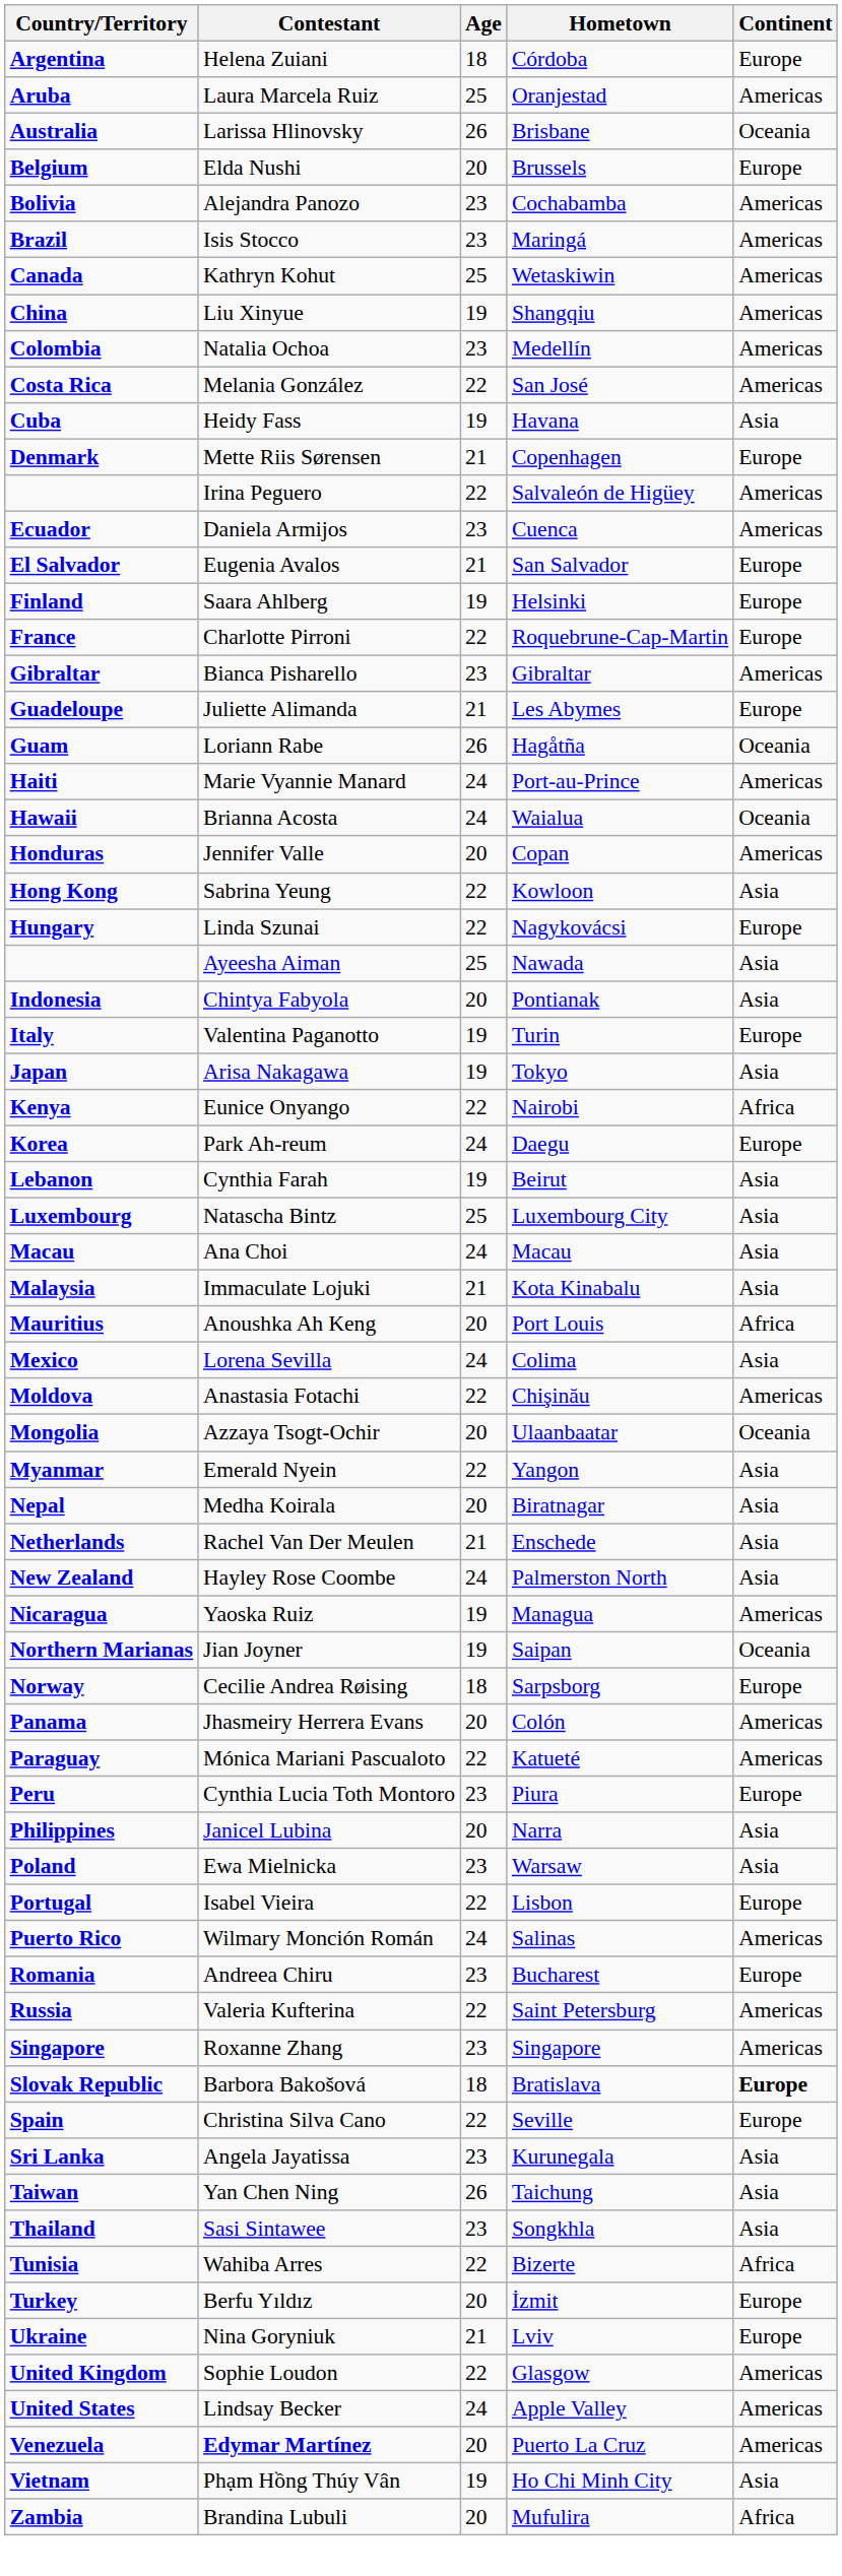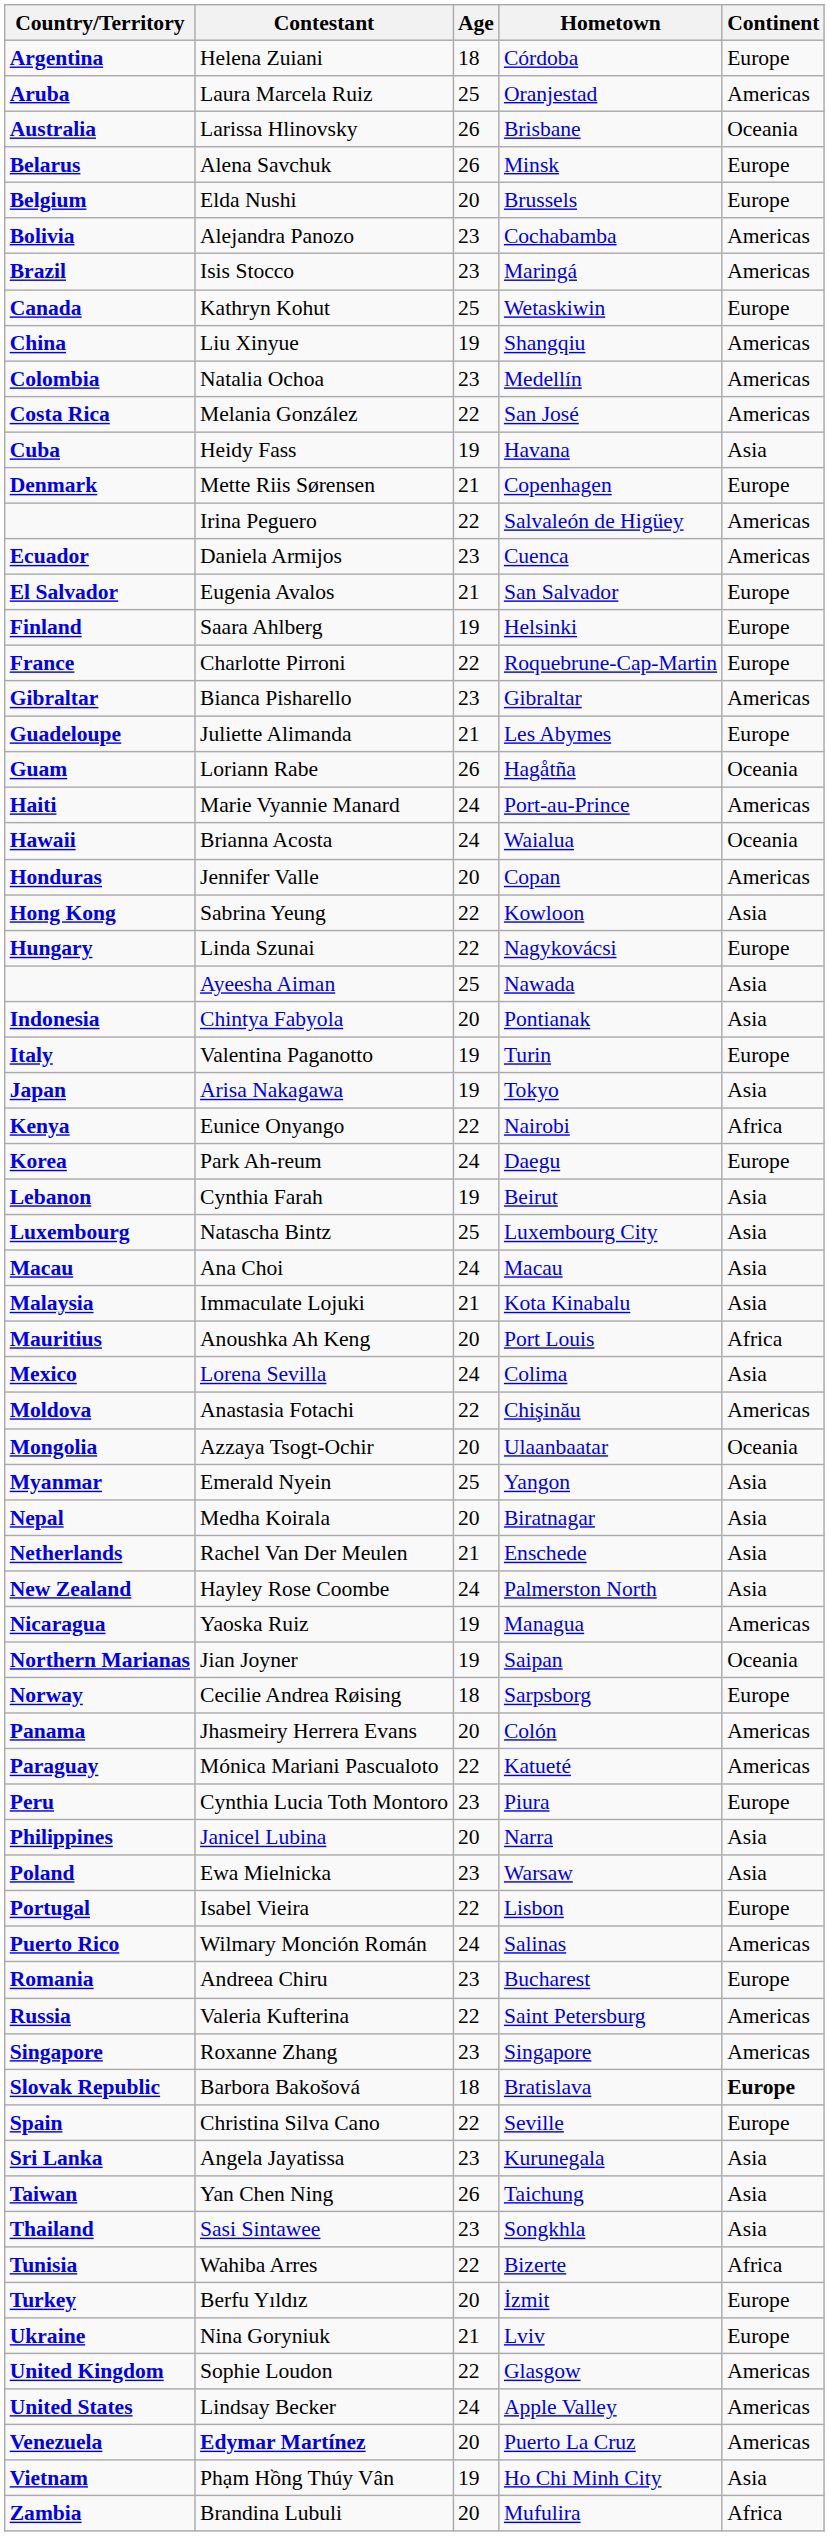+ row: Belarus | Alena Savchuk | 26 | Minsk | Europe
Kathryn Kohut | Continent: Americas -> Europe
Emerald Nyein | Age: 22 -> 25
